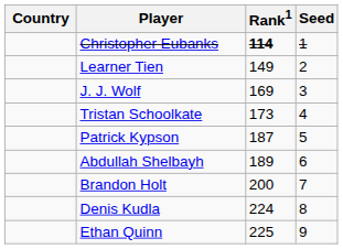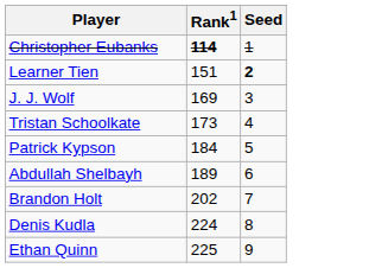- column: Country
Learner Tien | Rank1: 149 -> 151
Learner Tien | Seed: normal -> bold
Patrick Kypson | Rank1: 187 -> 184
Brandon Holt | Rank1: 200 -> 202
